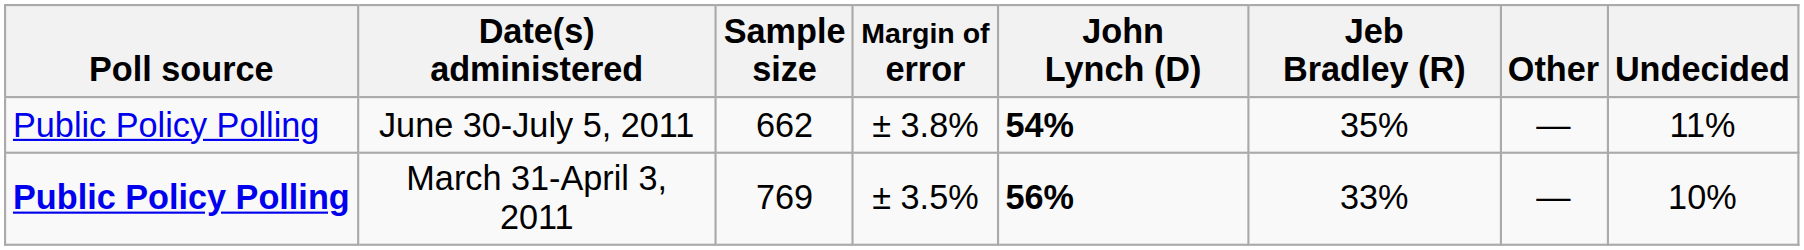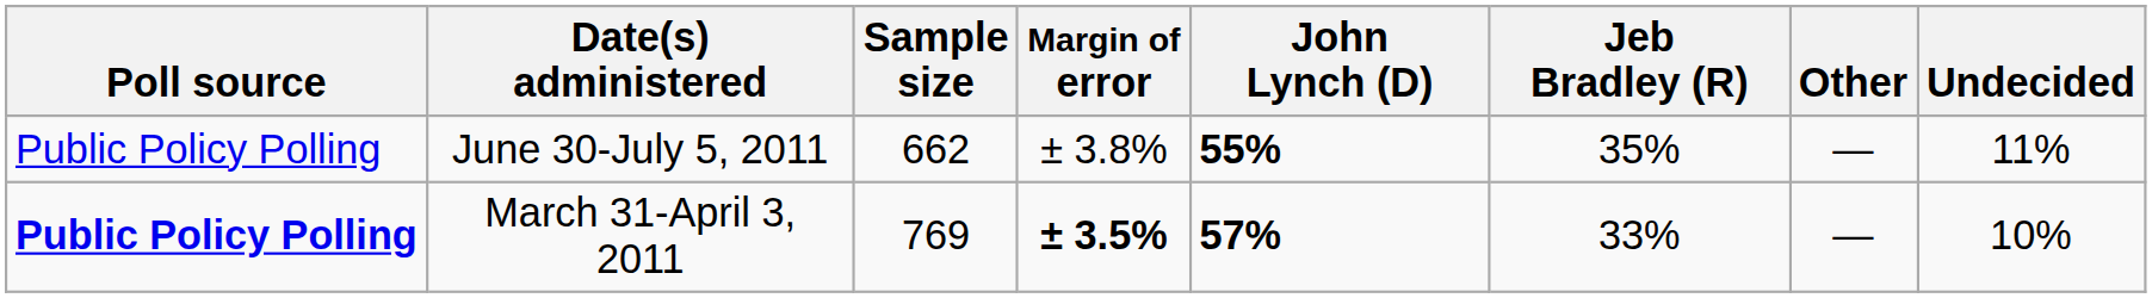June 30-July 5, 2011 | John Lynch (D): 54% -> 55%
March 31-April 3, 2011 | Margin of error: normal -> bold
March 31-April 3, 2011 | John Lynch (D): 56% -> 57%
